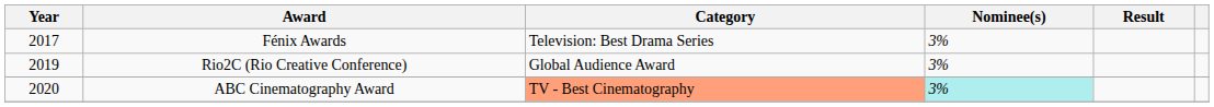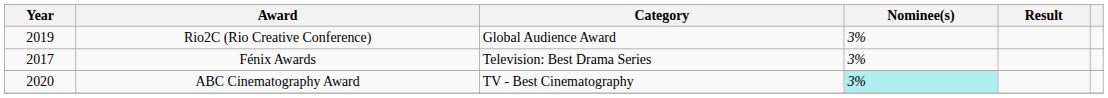rows swapped: Fénix Awards <-> Rio2C (Rio Creative Conference)
ABC Cinematography Award | Category: lightsalmon background -> no background
